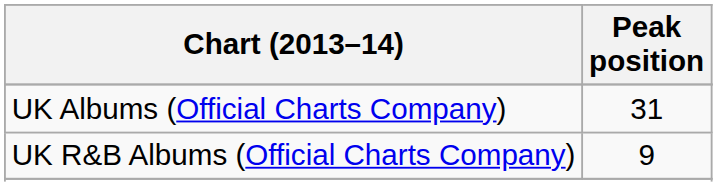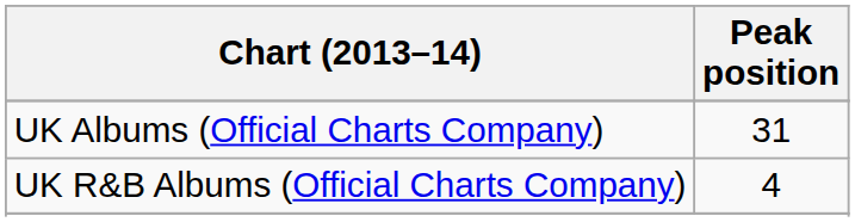UK R&B Albums (Official Charts Company) | Peak position: 9 -> 4
